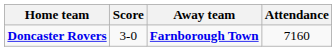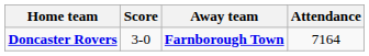Doncaster Rovers | Attendance: 7160 -> 7164
